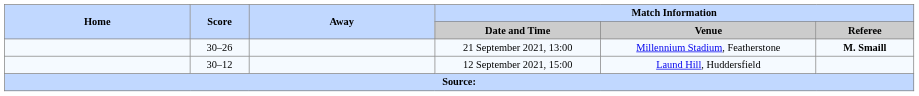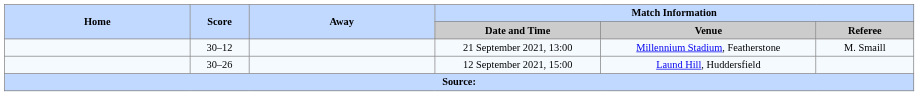21 September 2021, 13:00 | Score: 30–26 -> 30–12
21 September 2021, 13:00 | Match Information / Referee: bold -> normal
12 September 2021, 15:00 | Score: 30–12 -> 30–26
